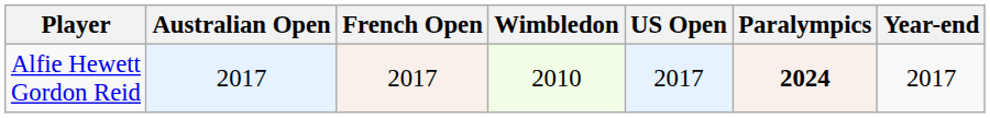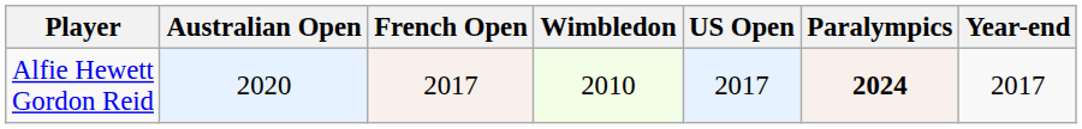Alfie Hewett Gordon Reid | Australian Open: 2017 -> 2020
